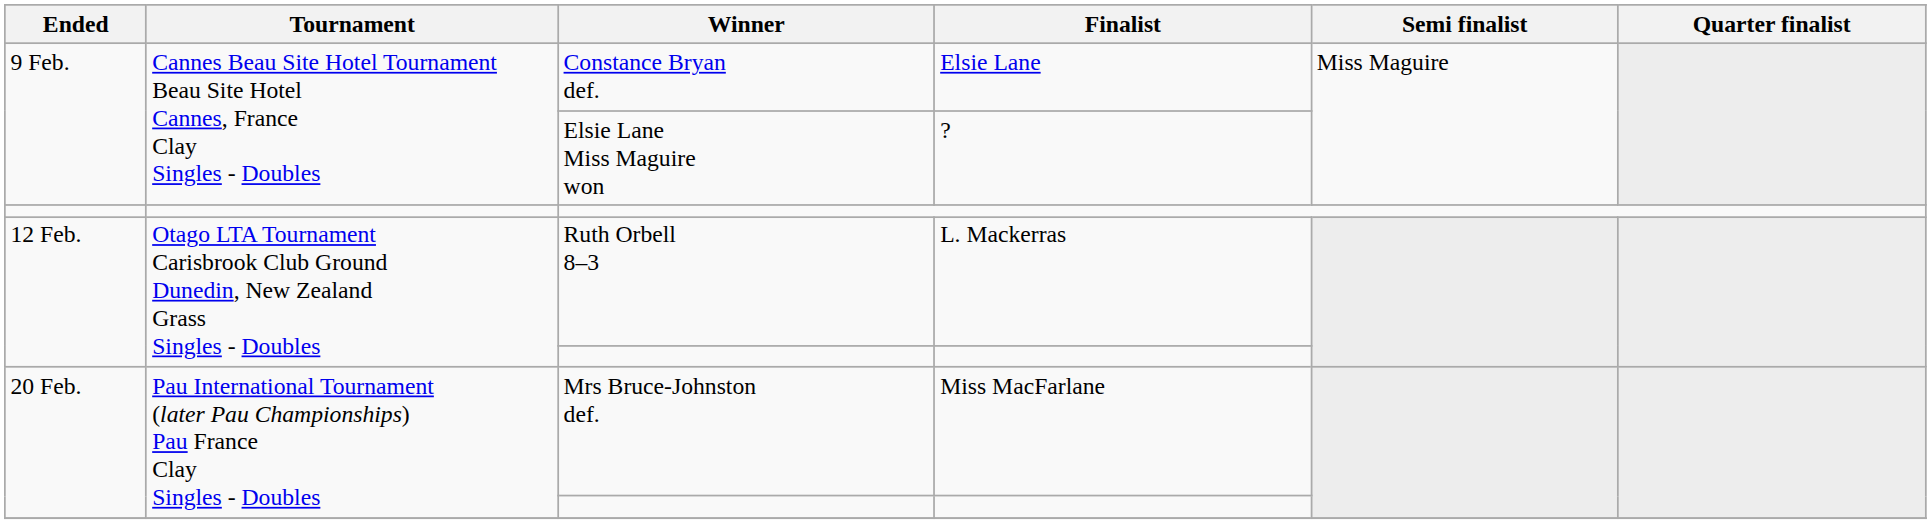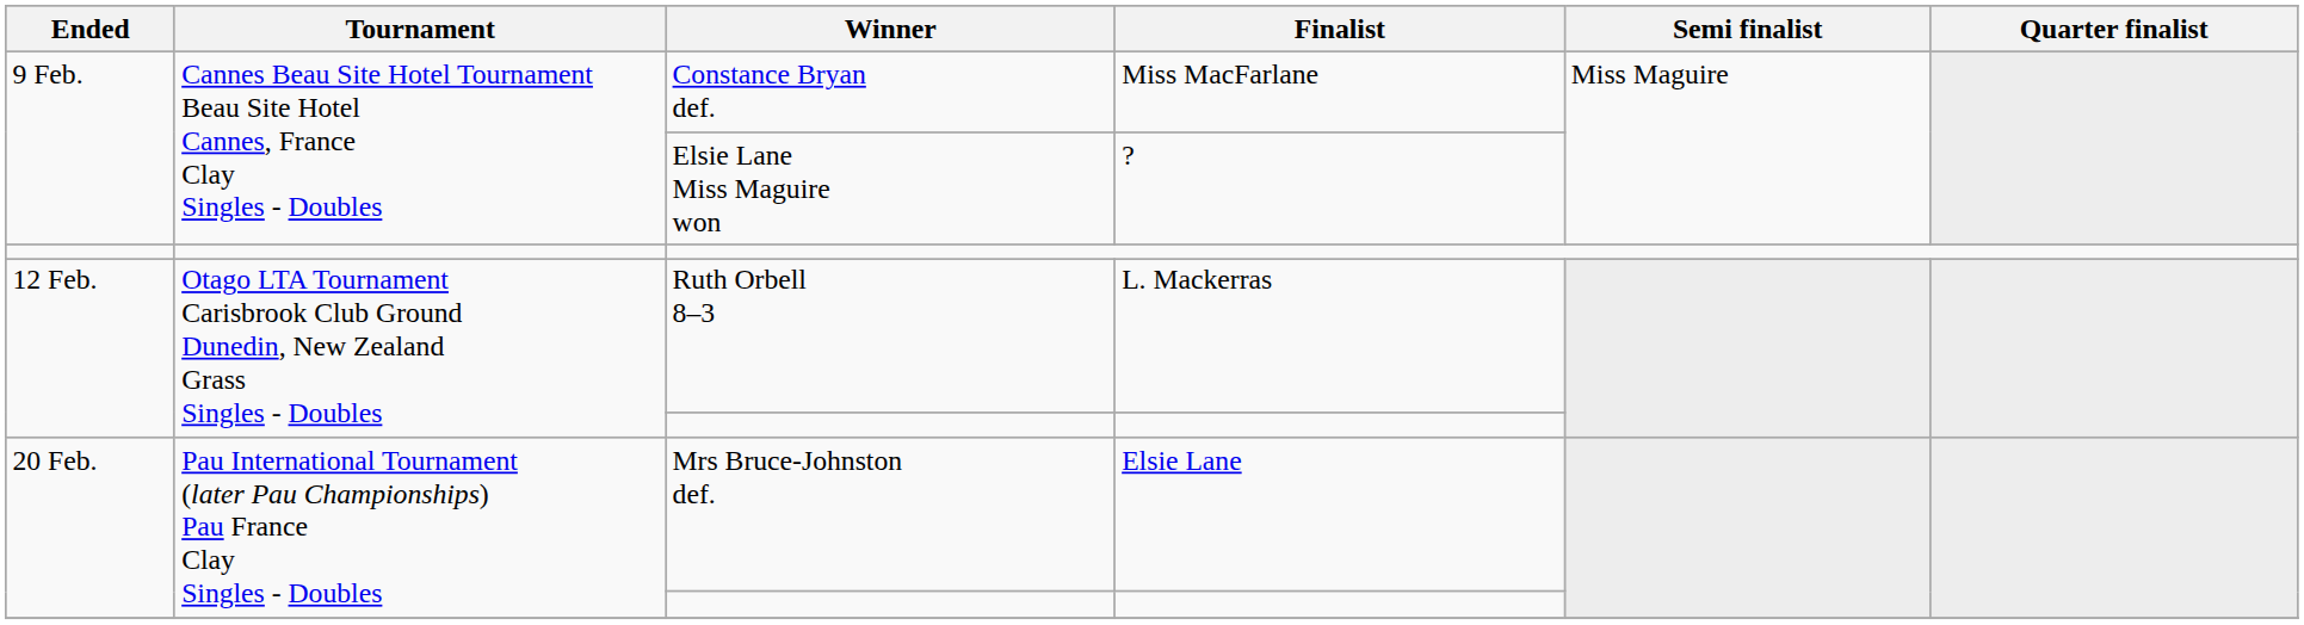Constance Bryan def. | Finalist: Elsie Lane -> Miss MacFarlane
Mrs Bruce-Johnston def. | Finalist: Miss MacFarlane -> Elsie Lane
